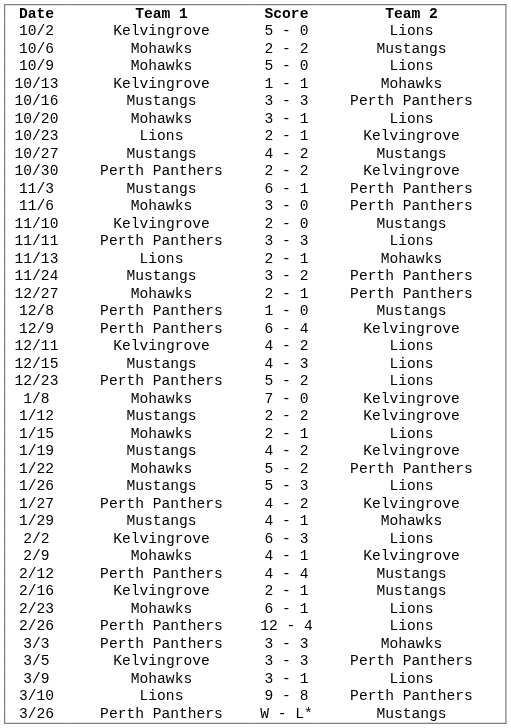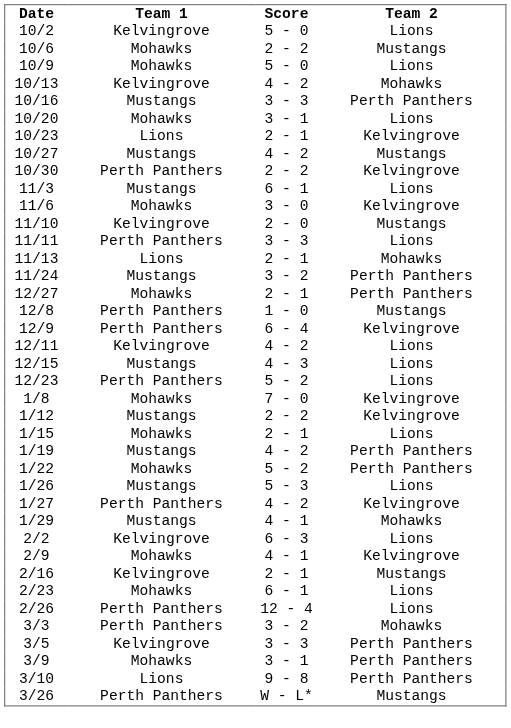10/13 | Score: 1 - 1 -> 4 - 2
11/3 | Team 2: Perth Panthers -> Lions
11/6 | Team 2: Perth Panthers -> Kelvingrove
1/19 | Team 2: Kelvingrove -> Perth Panthers
- row: 2/12 | Perth Panthers | 4 - 4 | Mustangs
3/3 | Score: 3 - 3 -> 3 - 2
3/9 | Team 2: Lions -> Perth Panthers
